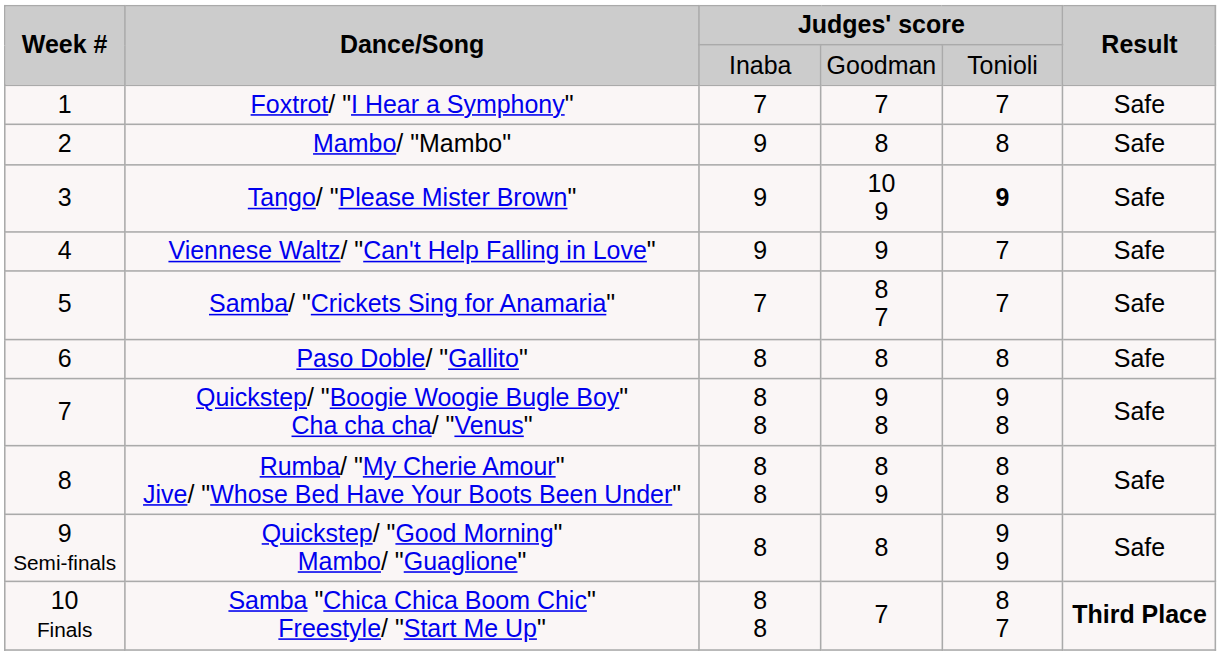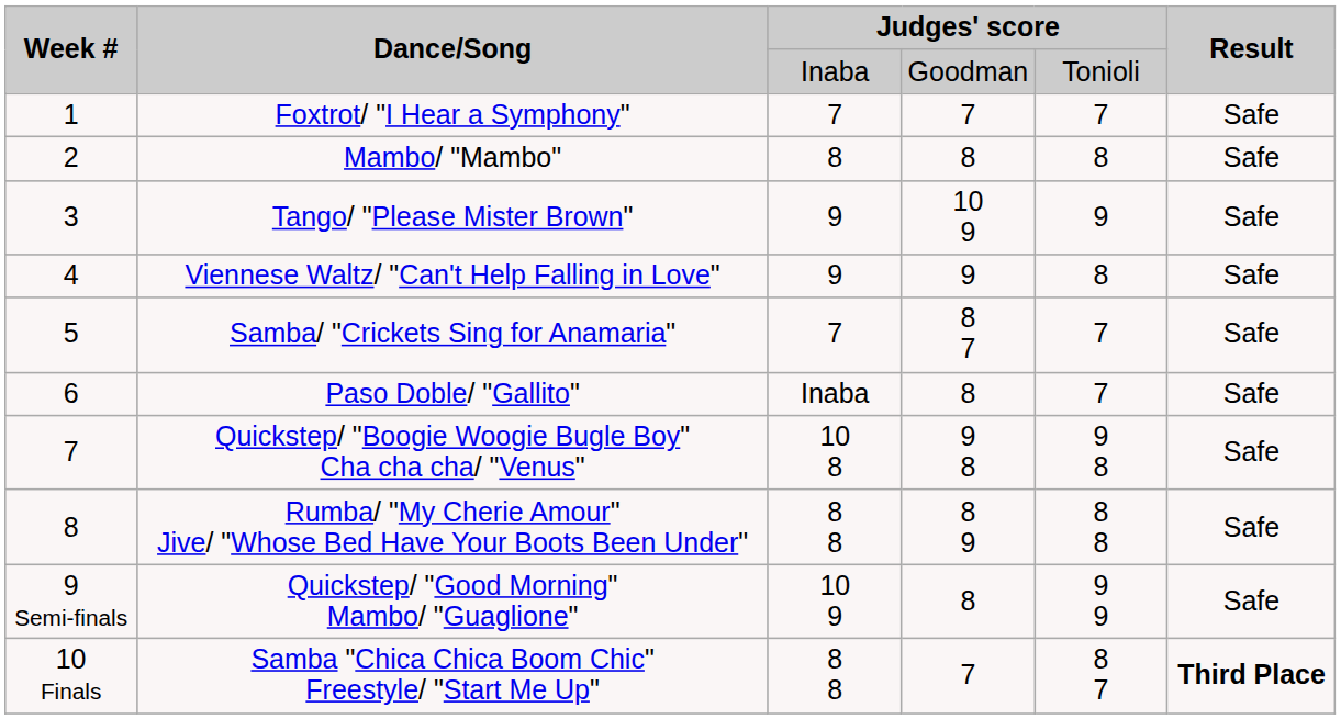Mambo/ "Mambo" | column 3: 9 -> 8
Tango/ "Please Mister Brown" | column 5: bold -> normal
Viennese Waltz/ "Can't Help Falling in Love" | column 5: 7 -> 8
Paso Doble/ "Gallito" | column 3: 8 -> Inaba
Paso Doble/ "Gallito" | column 5: 8 -> 7
Quickstep/ "Boogie Woogie Bugle Boy" Cha cha cha/ "Venus" | column 3: 8 8 -> 10 8
Quickstep/ "Good Morning" Mambo/ "Guaglione" | column 3: 8 -> 10 9
